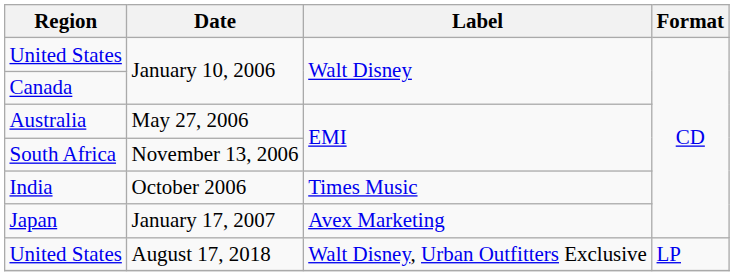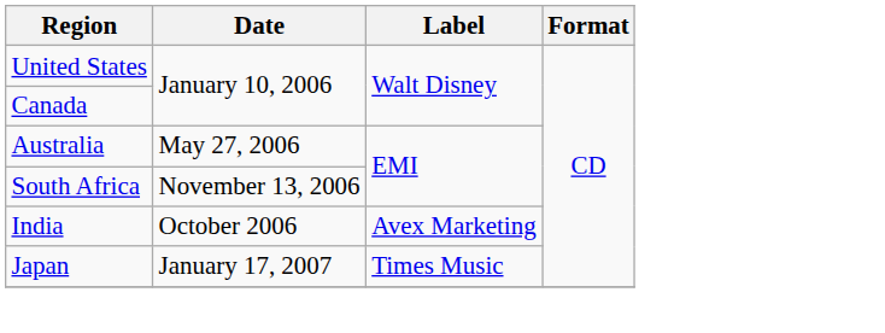India | Label: Times Music -> Avex Marketing
Japan | Label: Avex Marketing -> Times Music
- row: United States | August 17, 2018 | Walt Disney, Urban Outfitters Exclusive | LP
